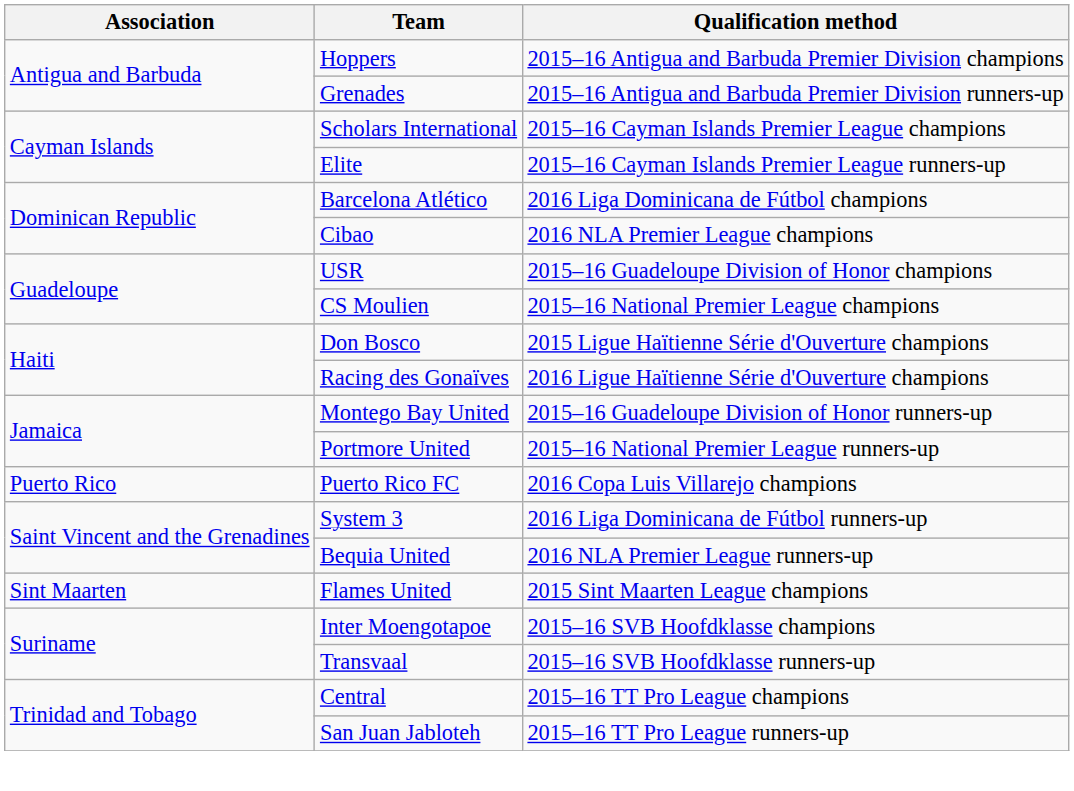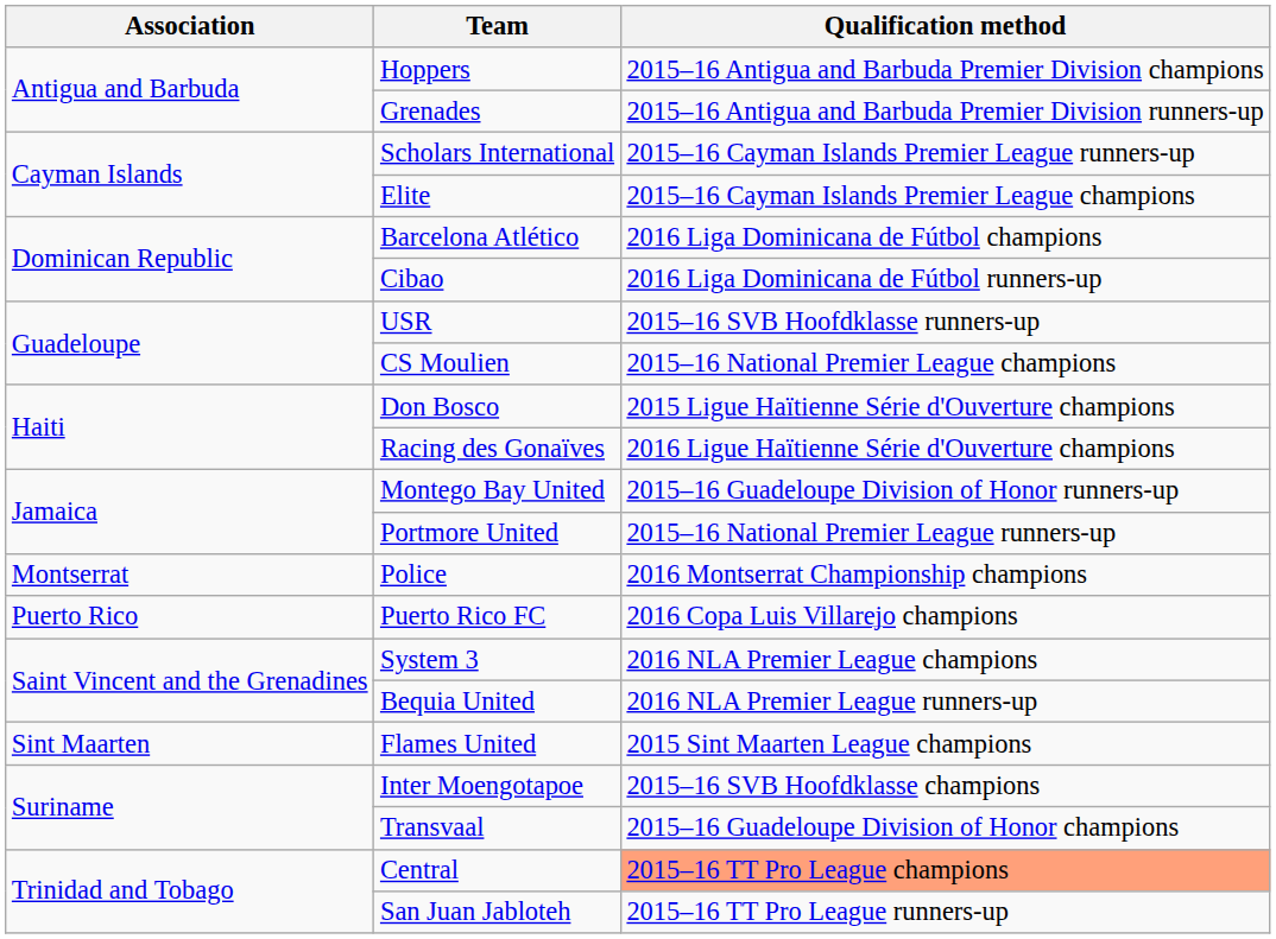Scholars International | Qualification method: 2015–16 Cayman Islands Premier League champions -> 2015–16 Cayman Islands Premier League runners-up
Elite | Qualification method: 2015–16 Cayman Islands Premier League runners-up -> 2015–16 Cayman Islands Premier League champions
Cibao | Qualification method: 2016 NLA Premier League champions -> 2016 Liga Dominicana de Fútbol runners-up
USR | Qualification method: 2015–16 Guadeloupe Division of Honor champions -> 2015–16 SVB Hoofdklasse runners-up
+ row: Montserrat | Police | 2016 Montserrat Championship champions
System 3 | Qualification method: 2016 Liga Dominicana de Fútbol runners-up -> 2016 NLA Premier League champions
Transvaal | Qualification method: 2015–16 SVB Hoofdklasse runners-up -> 2015–16 Guadeloupe Division of Honor champions
Central | Qualification method: no background -> lightsalmon background
